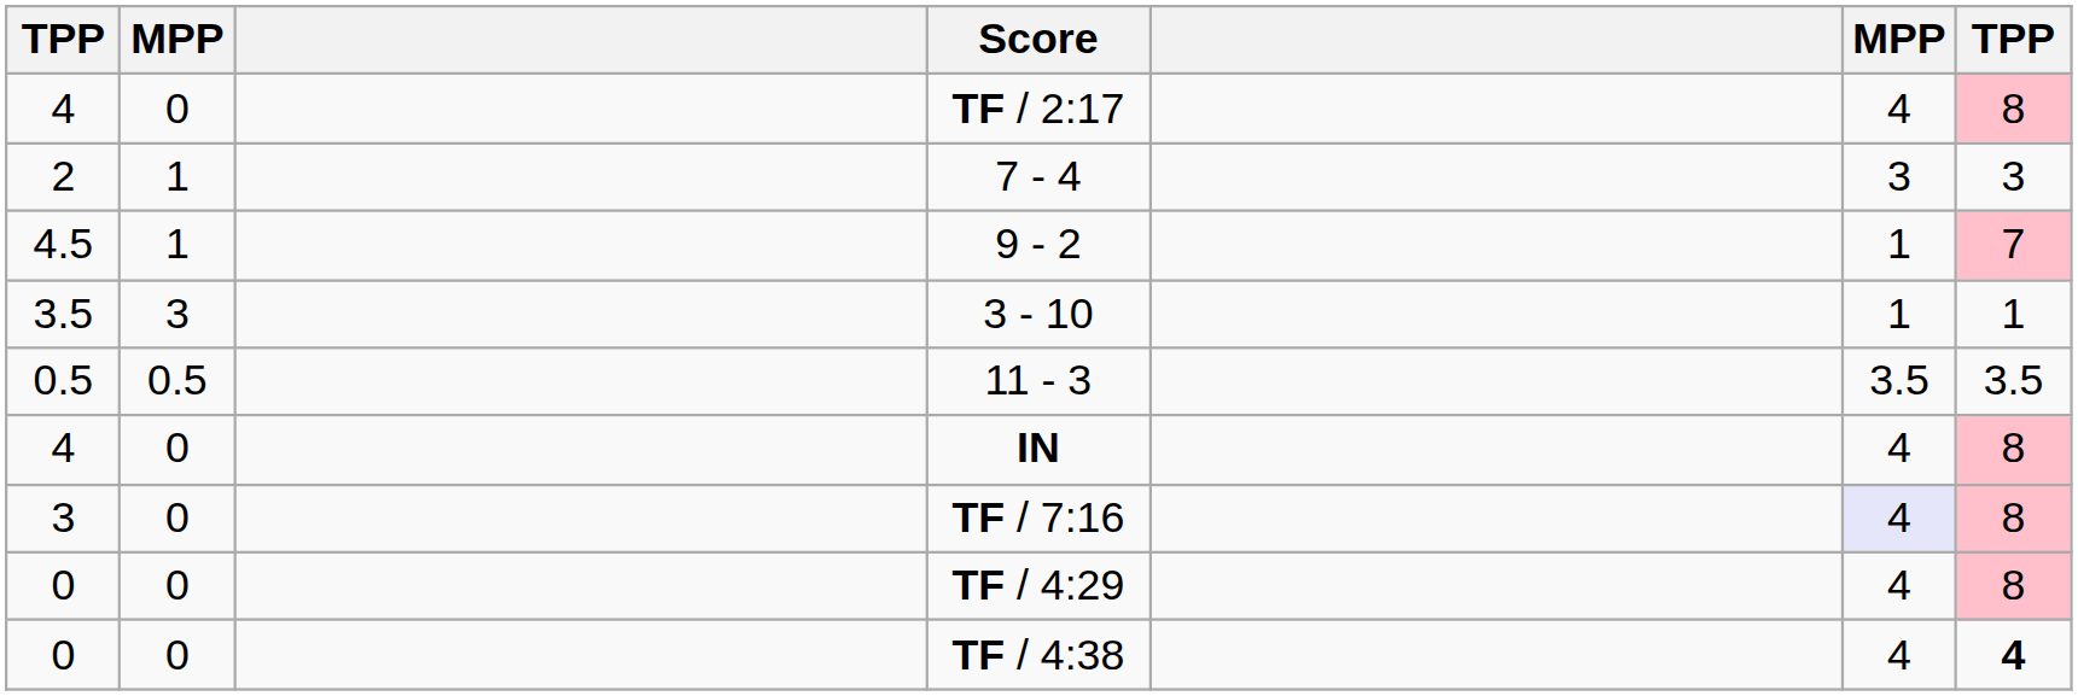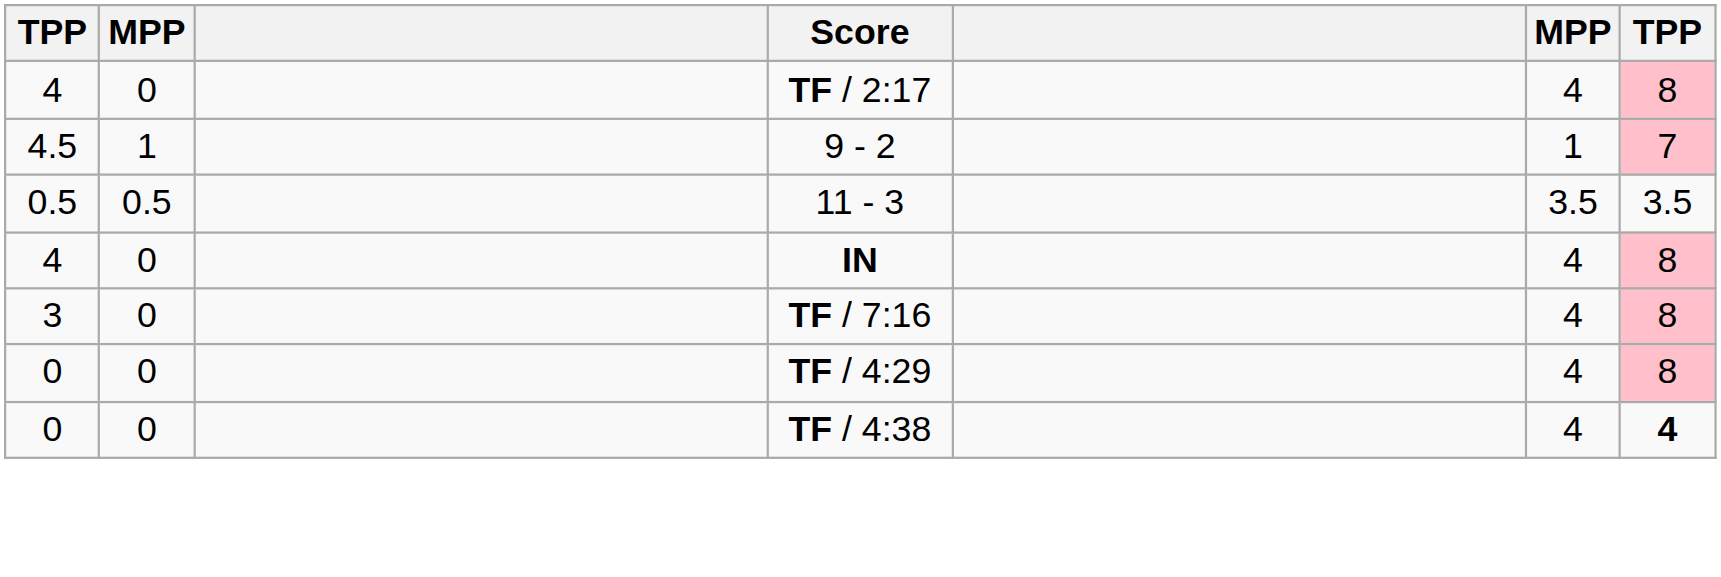- row: 2 | 1 | 7 - 4 | 3 | 3
- row: 3.5 | 3 | 3 - 10 | 1 | 1
TF / 7:16 | column 6: lavender background -> no background
